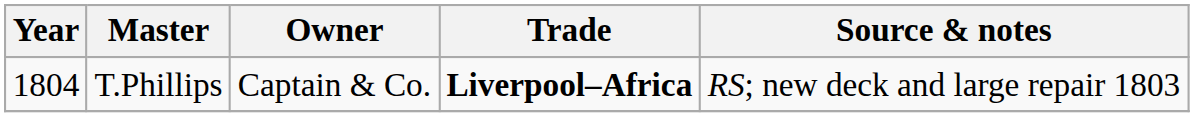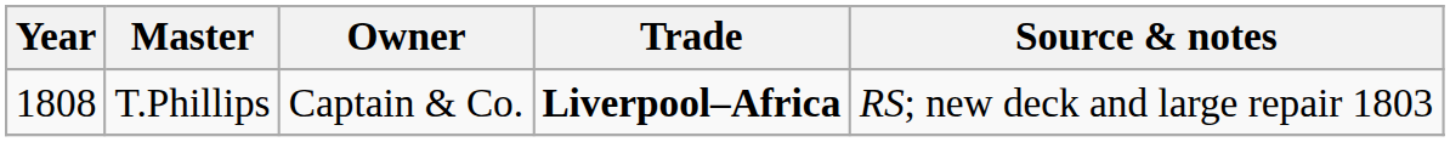T.Phillips | Year: 1804 -> 1808
